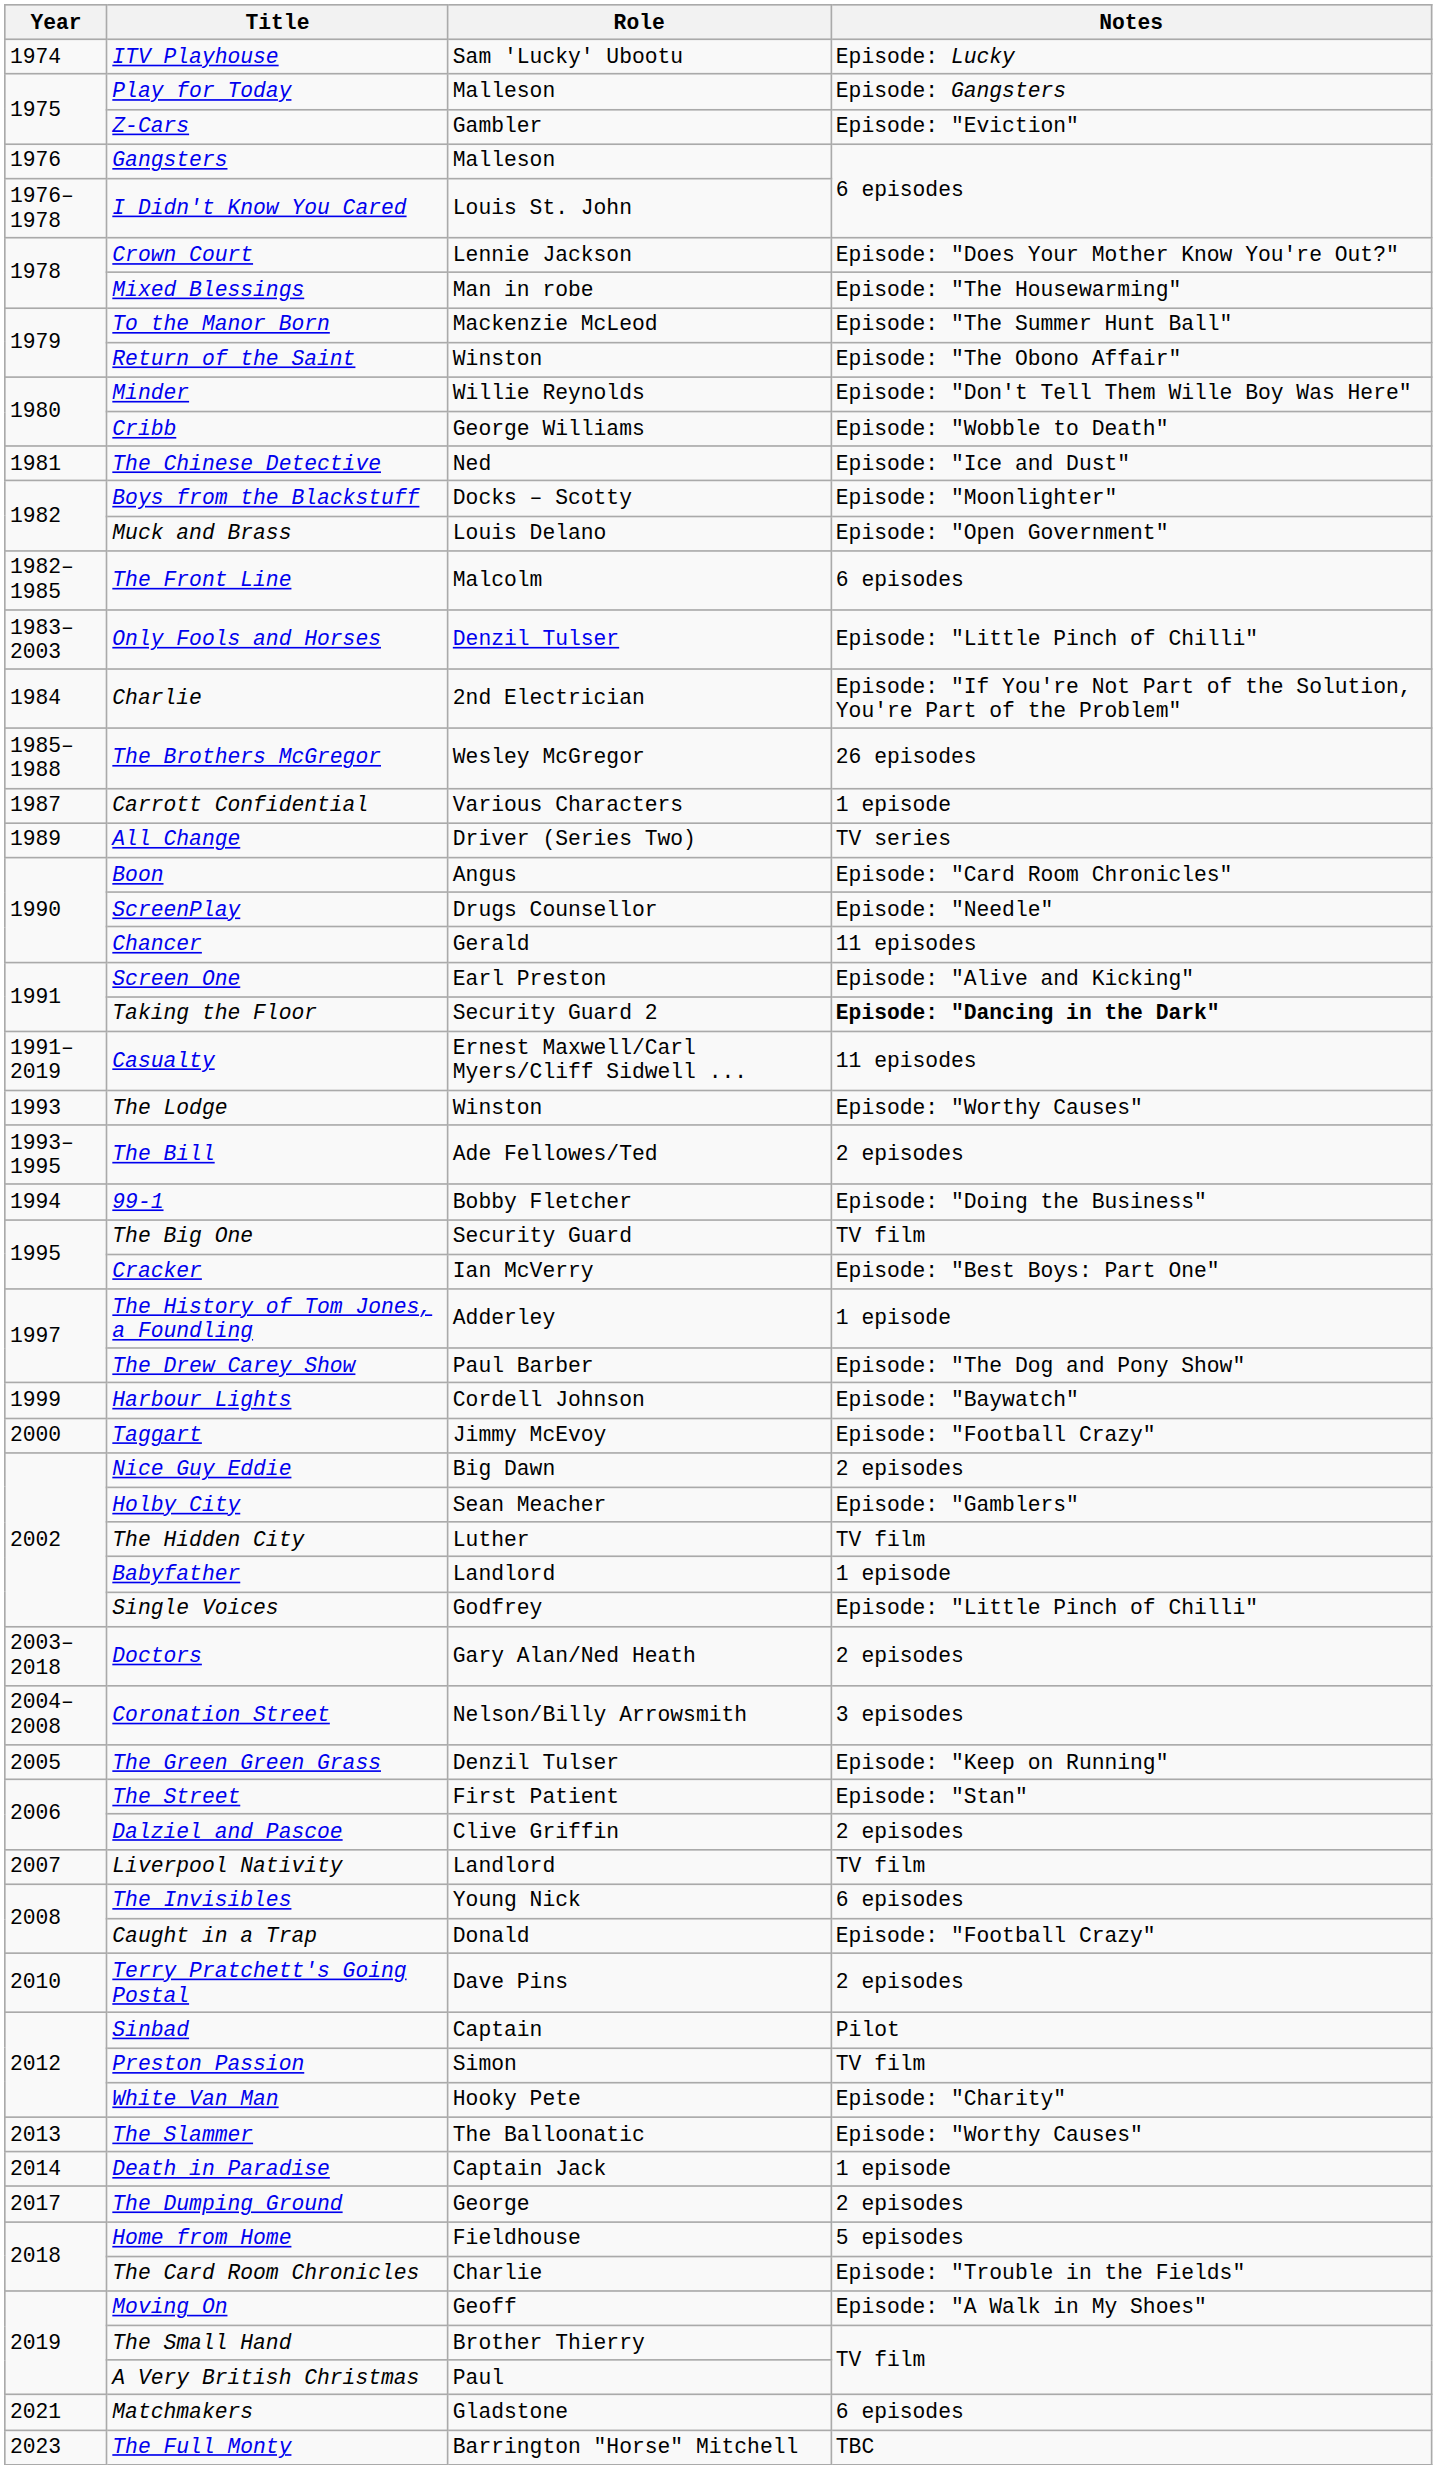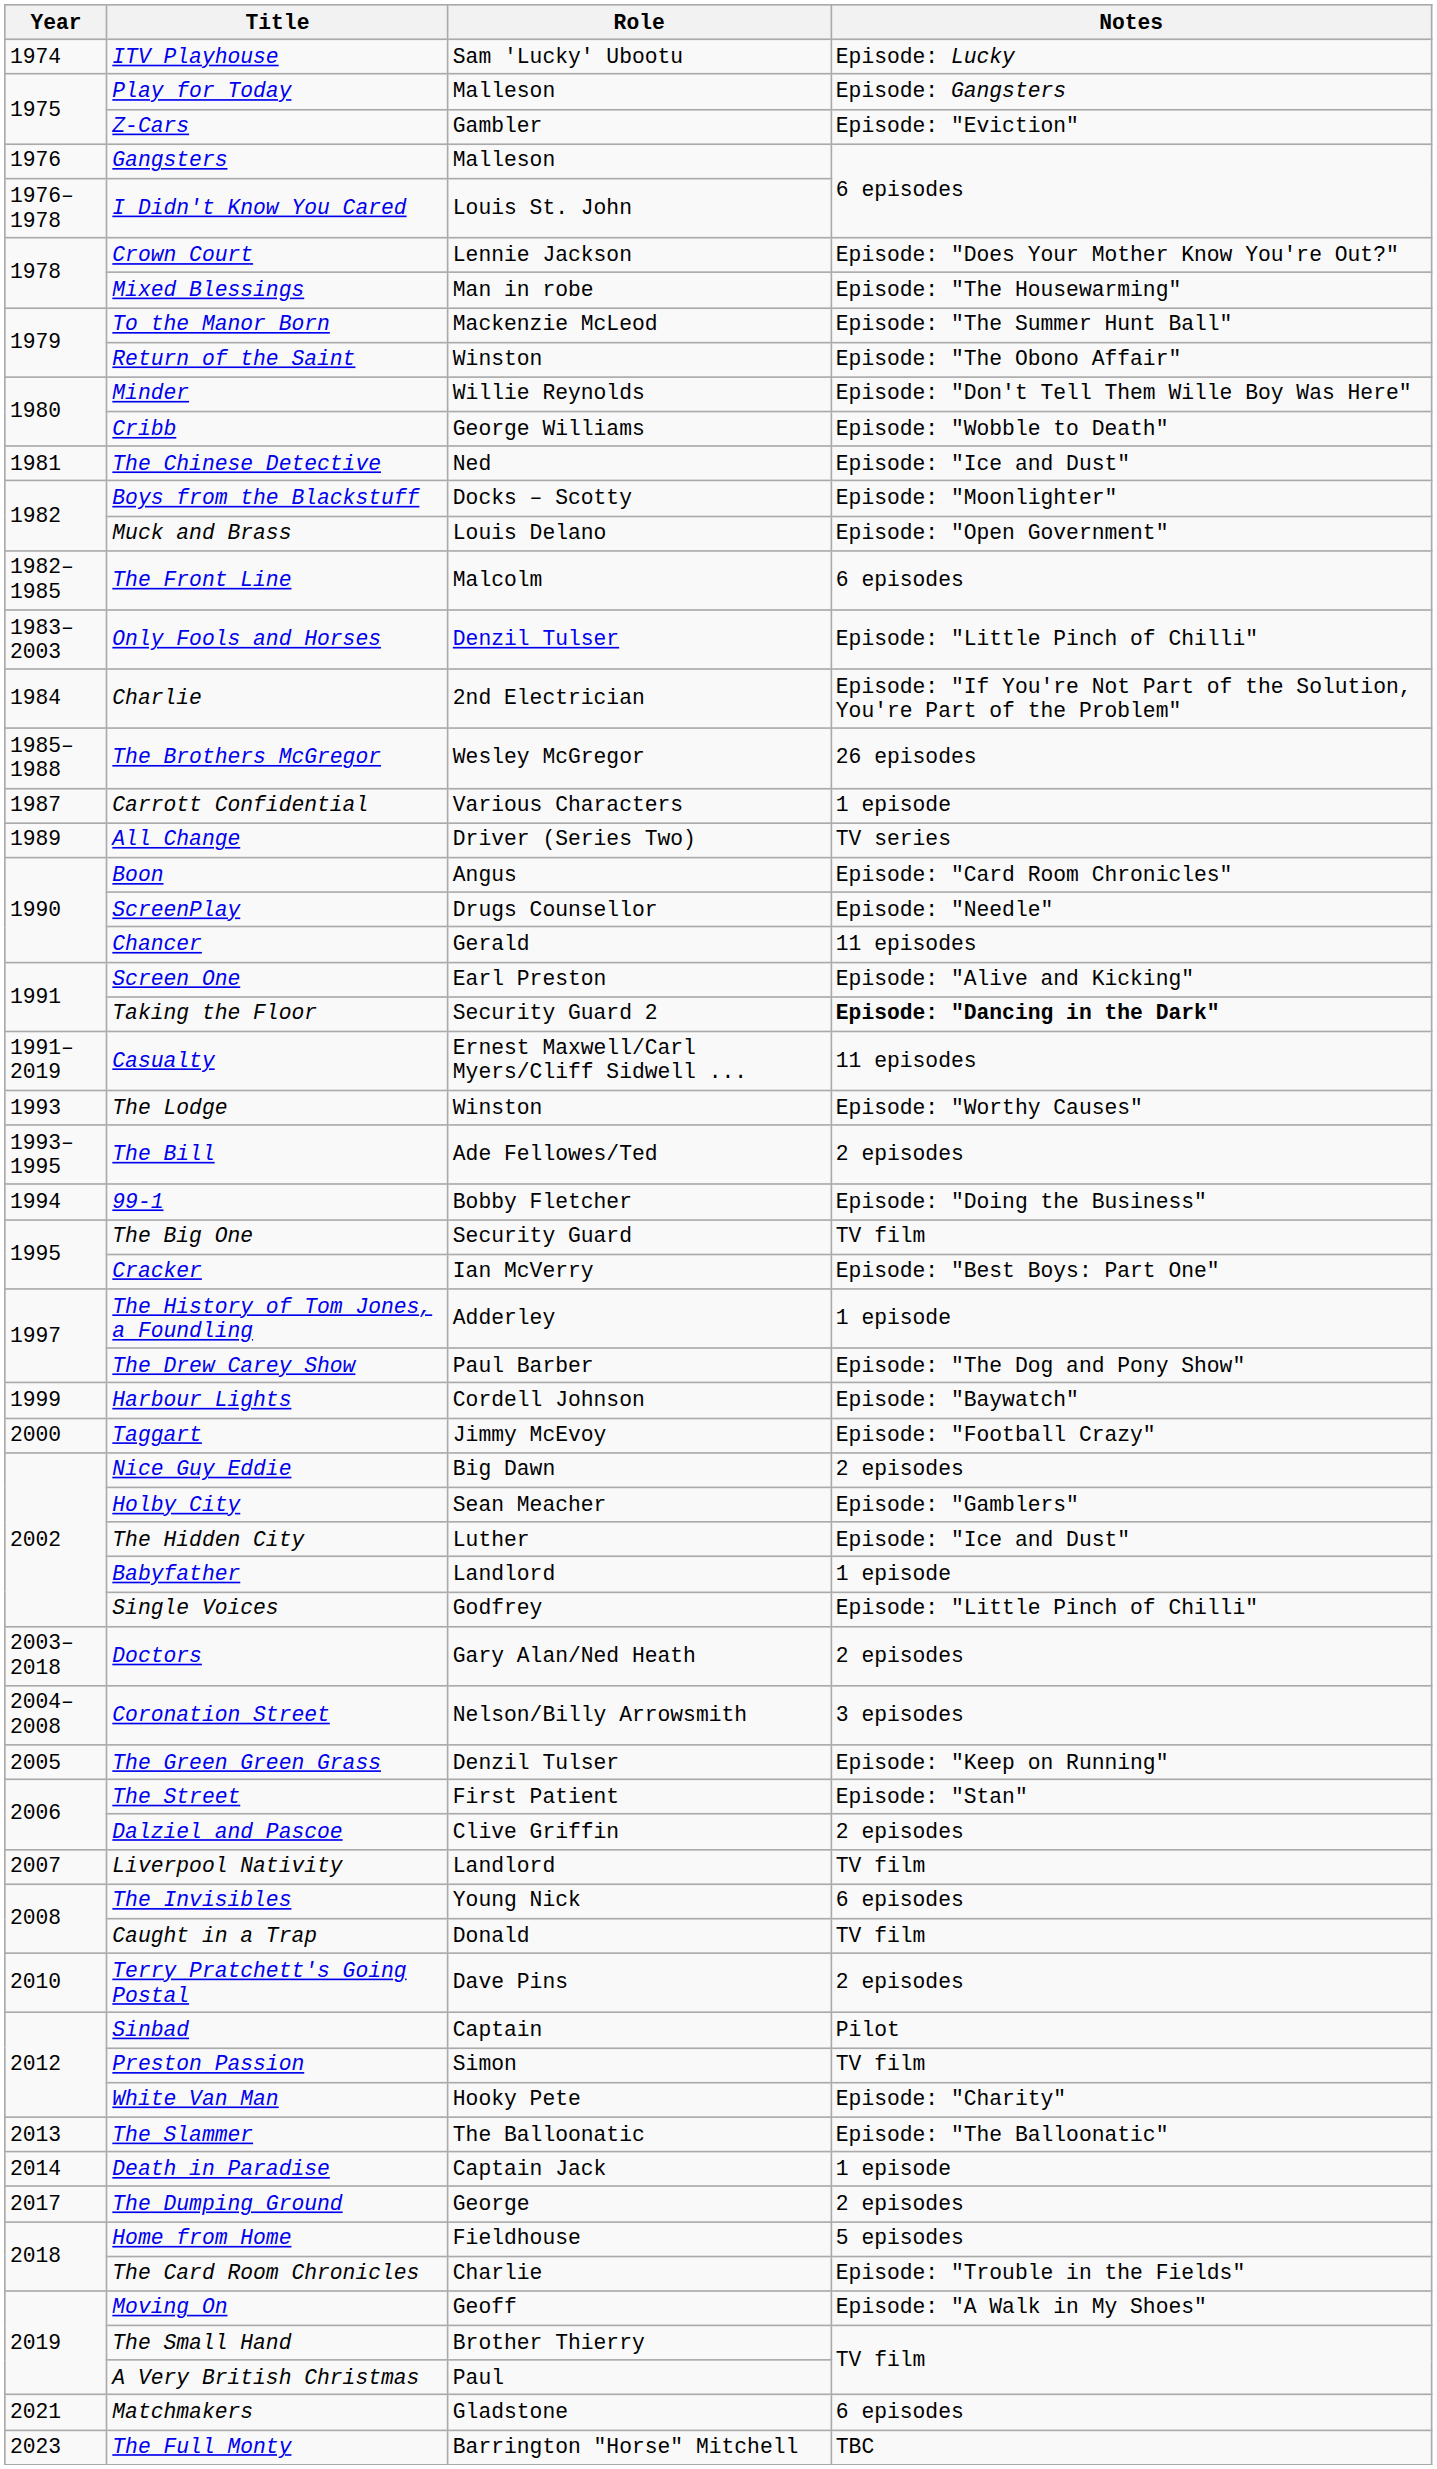The Hidden City | Notes: TV film -> Episode: "Ice and Dust"
Caught in a Trap | Notes: Episode: "Football Crazy" -> TV film
The Slammer | Notes: Episode: "Worthy Causes" -> Episode: "The Balloonatic"
